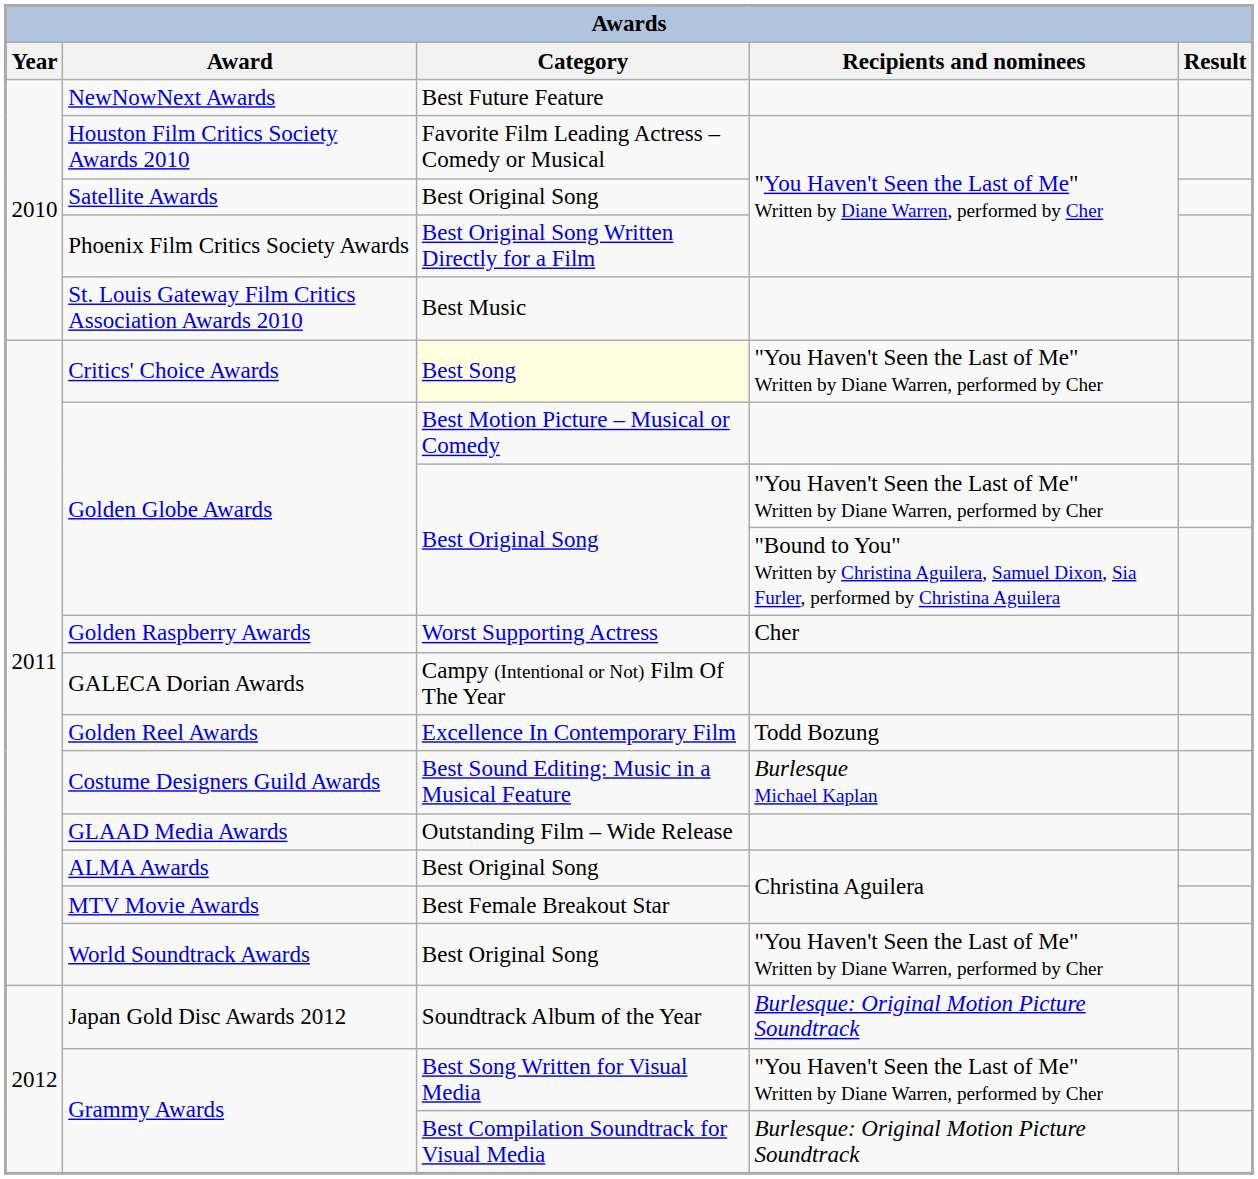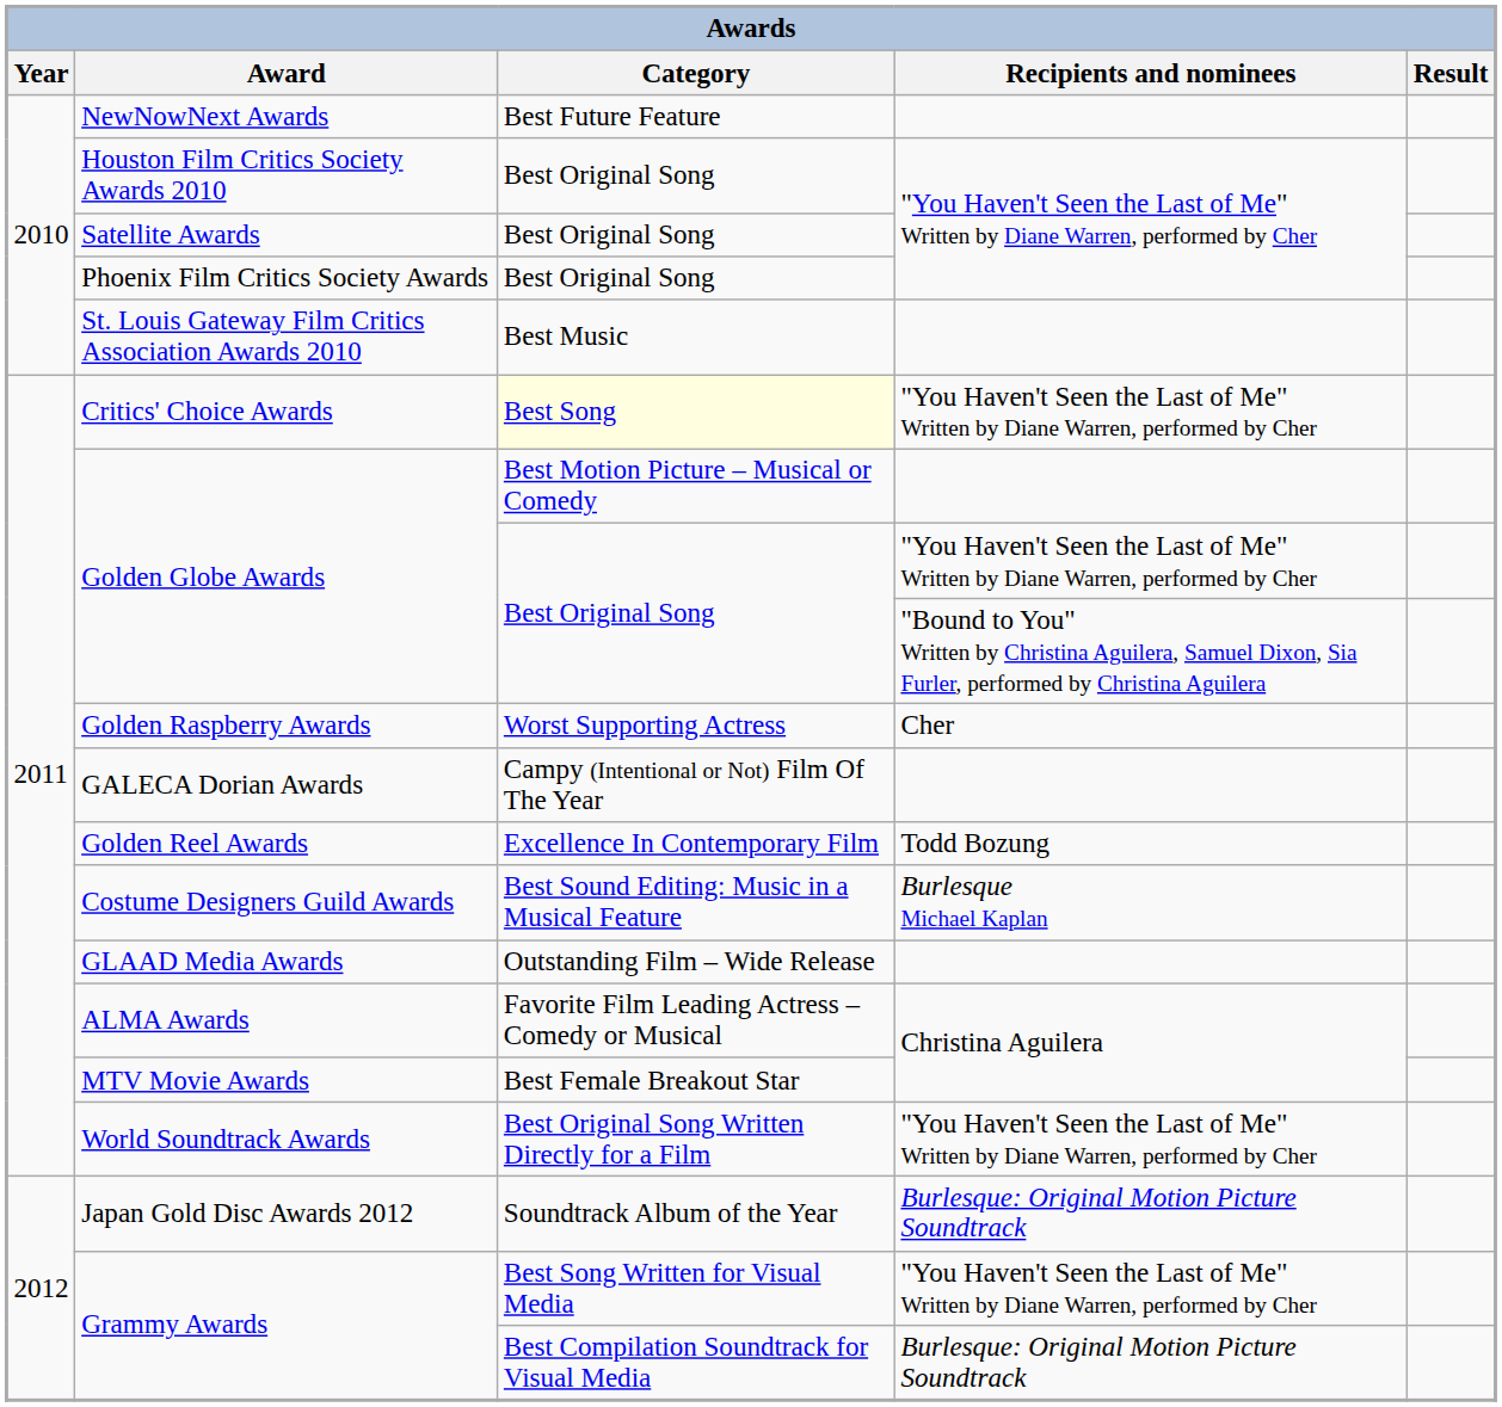Houston Film Critics Society Awards 2010 | Category: Favorite Film Leading Actress – Comedy or Musical -> Best Original Song
Phoenix Film Critics Society Awards | Category: Best Original Song Written Directly for a Film -> Best Original Song
ALMA Awards | Category: Best Original Song -> Favorite Film Leading Actress – Comedy or Musical
World Soundtrack Awards | Category: Best Original Song -> Best Original Song Written Directly for a Film
